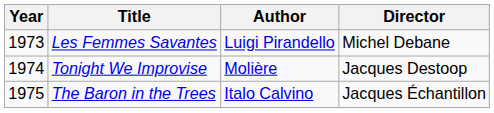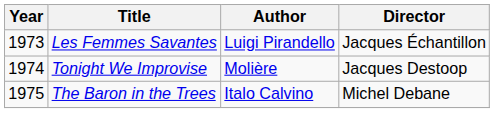Les Femmes Savantes | Director: Michel Debane -> Jacques Échantillon
The Baron in the Trees | Director: Jacques Échantillon -> Michel Debane
